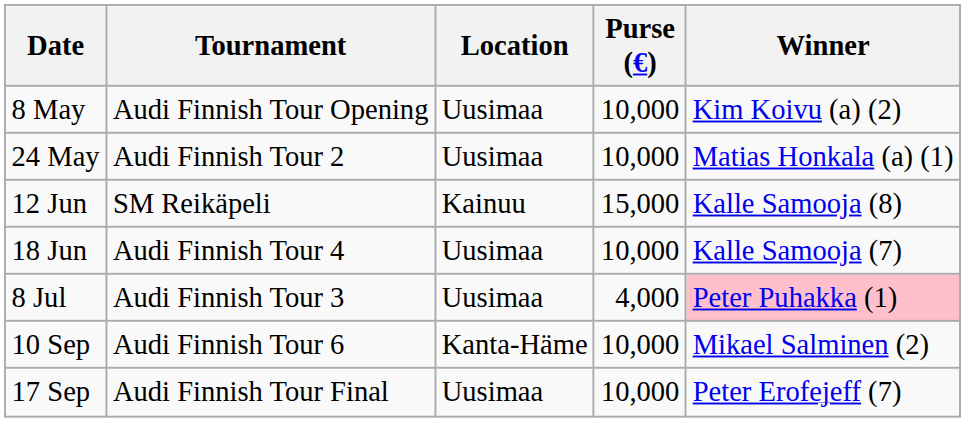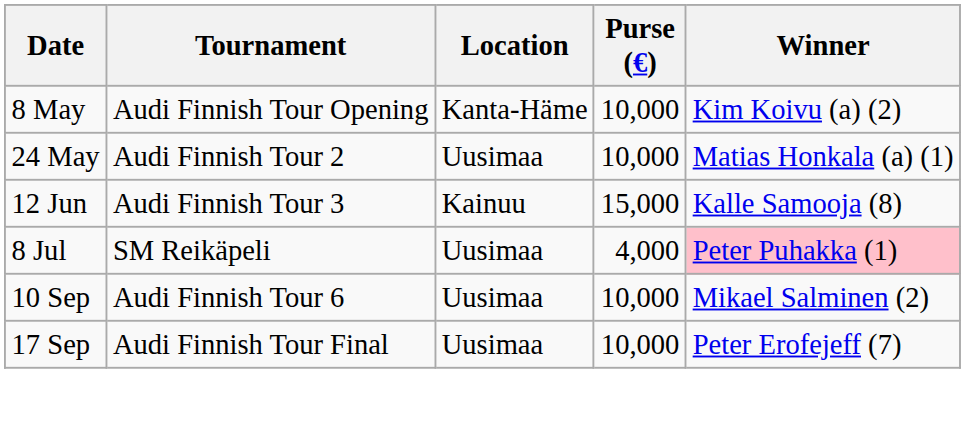8 May | Location: Uusimaa -> Kanta-Häme
12 Jun | Tournament: SM Reikäpeli -> Audi Finnish Tour 3
- row: 18 Jun | Audi Finnish Tour 4 | Uusimaa | 10,000 | Kalle Samooja (7)
8 Jul | Tournament: Audi Finnish Tour 3 -> SM Reikäpeli
10 Sep | Location: Kanta-Häme -> Uusimaa
